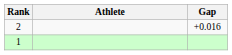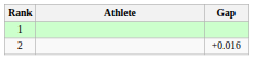rows swapped: 1 <-> 2
